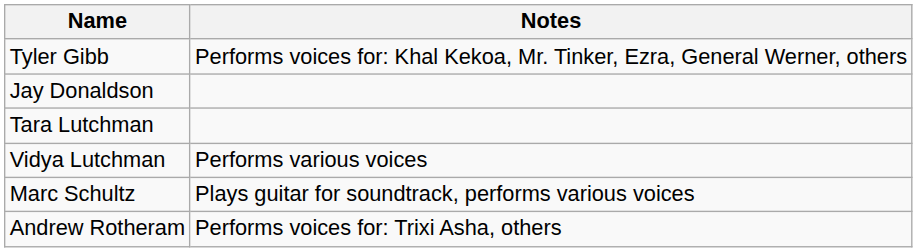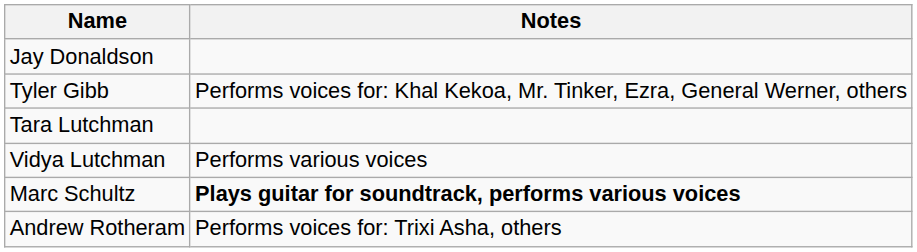rows swapped: Jay Donaldson <-> Tyler Gibb
Marc Schultz | Notes: normal -> bold
